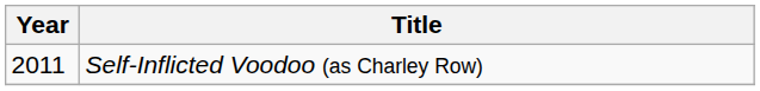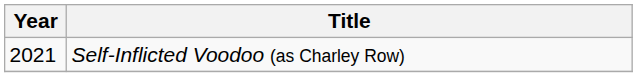Self-Inflicted Voodoo (as Charley Row) | Year: 2011 -> 2021
